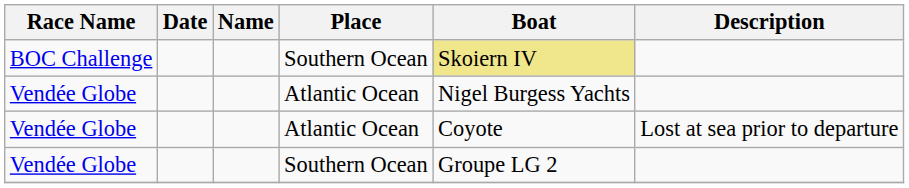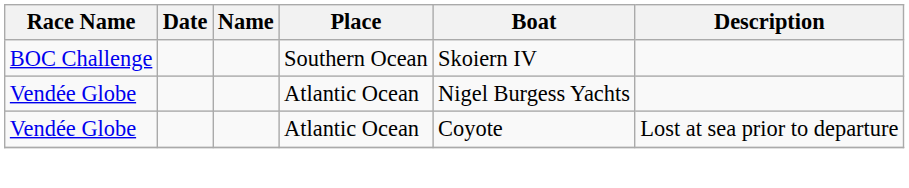BOC Challenge | Boat: khaki background -> no background
- row: Vendée Globe | Southern Ocean | Groupe LG 2
